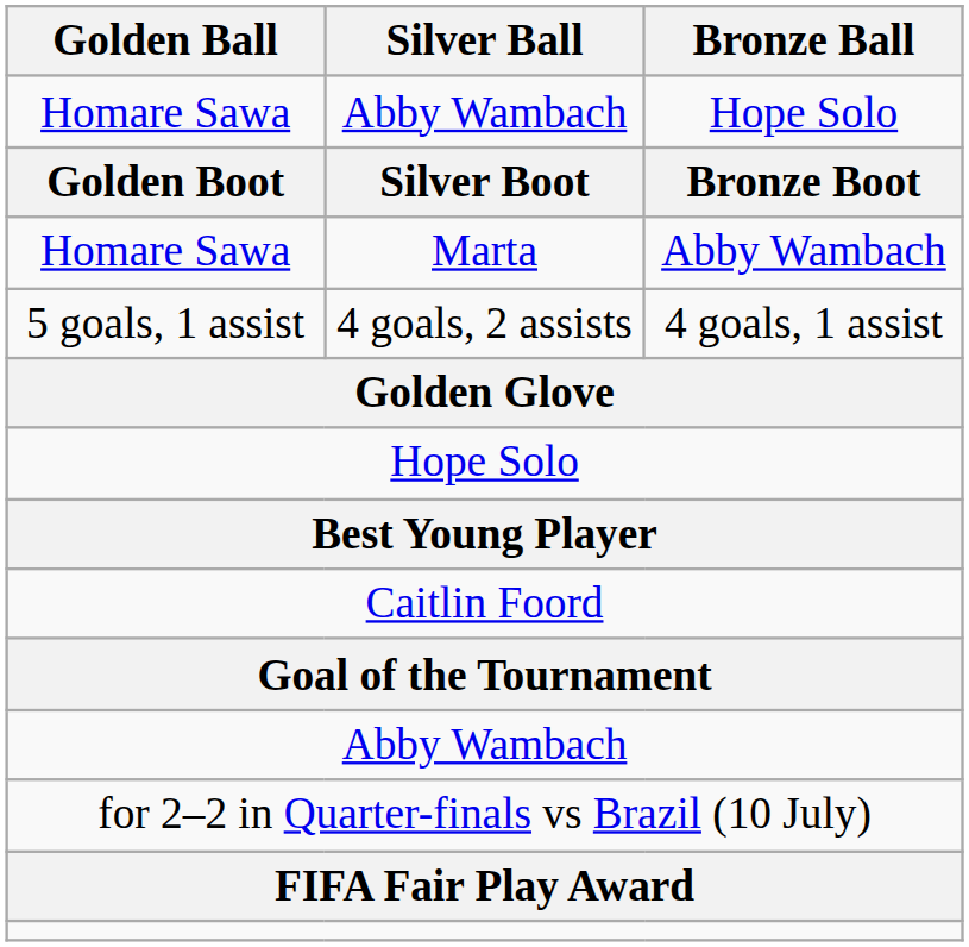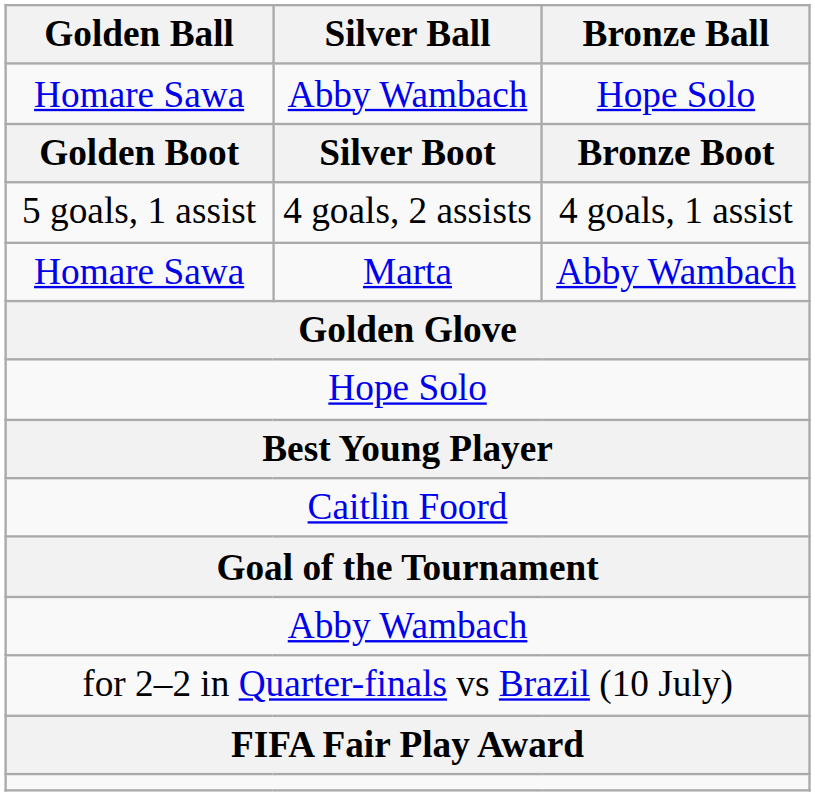rows swapped: Homare Sawa / Marta <-> 5 goals, 1 assist
